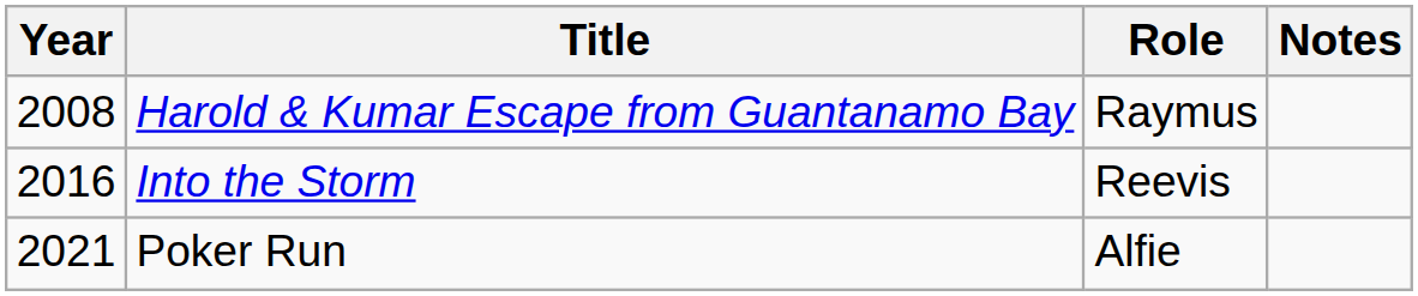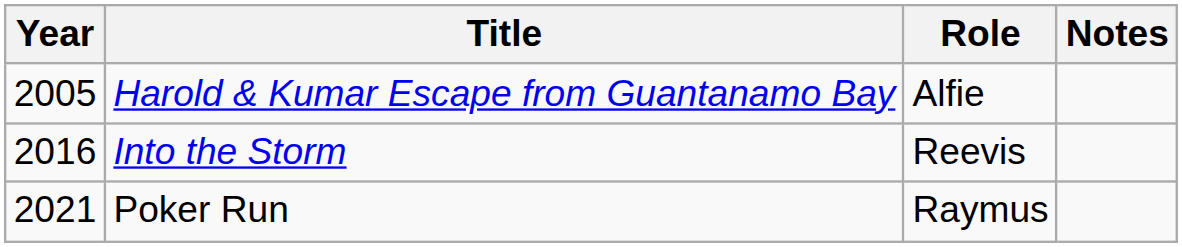Harold & Kumar Escape from Guantanamo Bay | Year: 2008 -> 2005
Harold & Kumar Escape from Guantanamo Bay | Role: Raymus -> Alfie
Poker Run | Role: Alfie -> Raymus
